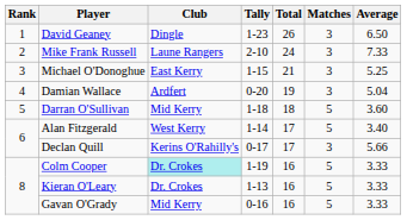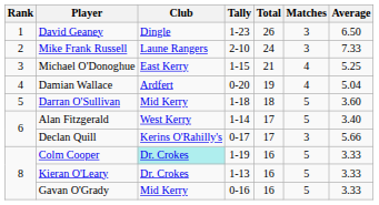Michael O'Donoghue | Matches: 3 -> 4
Damian Wallace | Matches: 3 -> 4
